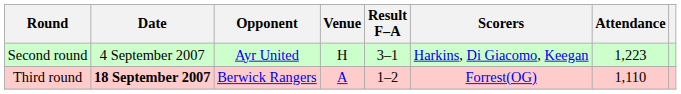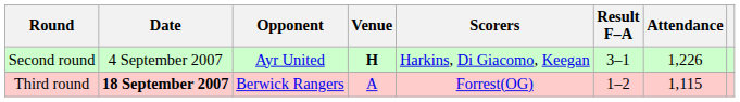columns swapped: Result F–A <-> Scorers
Second round | Venue: normal -> bold
Second round | Attendance: 1,223 -> 1,226
Third round | Attendance: 1,110 -> 1,115
